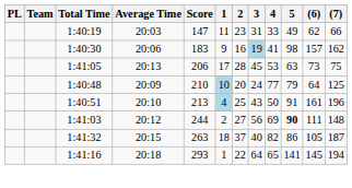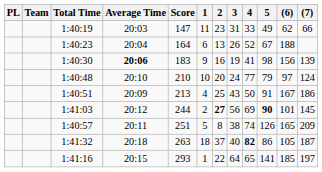+ row: 1:40:23 | 20:04 | 164 | 6 | 13 | 26 | 52 | 67 | 188
1:40:30 | Average Time: normal -> bold
1:40:30 | 3: lightblue background -> no background
1:40:30 | (6): 157 -> 156
1:40:30 | (7): 162 -> 139
- row: 1:41:05 | 20:13 | 206 | 17 | 28 | 45 | 53 | 63 | 73 | 75
1:40:48 | Average Time: 20:09 -> 20:10
1:40:48 | 1: lightblue background -> no background
1:40:48 | (6): 64 -> 97
1:40:48 | (7): 125 -> 124
1:40:51 | Average Time: 20:10 -> 20:09
1:40:51 | 1: lightblue background -> no background
1:40:51 | (6): 161 -> 167
1:40:51 | (7): 196 -> 186
1:41:03 | 2: normal -> bold
1:41:03 | (6): 111 -> 101
1:41:03 | (7): 148 -> 145
+ row: 1:40:57 | 20:11 | 251 | 5 | 8 | 38 | 74 | 126 | 165 | 209
1:41:32 | Average Time: 20:15 -> 20:18
1:41:32 | 4: normal -> bold
1:41:16 | Average Time: 20:18 -> 20:15
1:41:16 | (6): 145 -> 185
1:41:16 | (7): 194 -> 197
